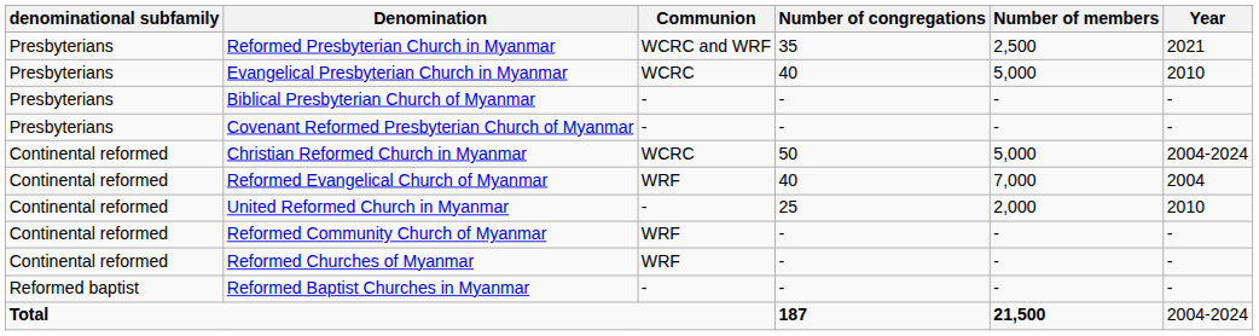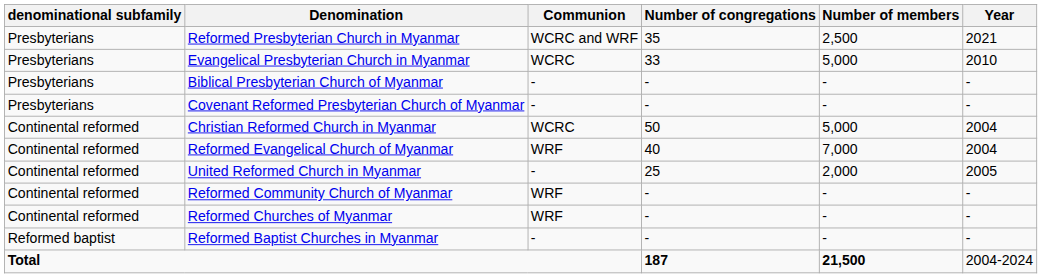Evangelical Presbyterian Church in Myanmar | Number of congregations: 40 -> 33
Christian Reformed Church in Myanmar | Year: 2004-2024 -> 2004
United Reformed Church in Myanmar | Year: 2010 -> 2005
